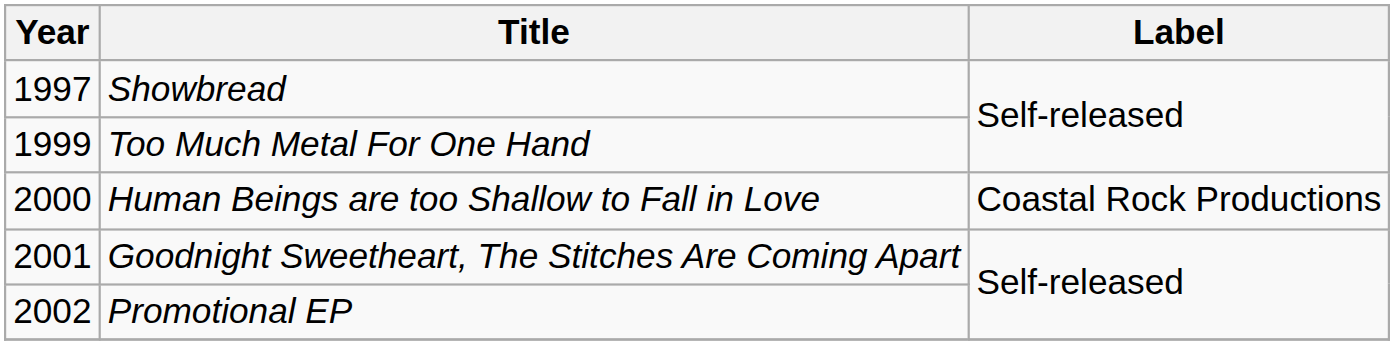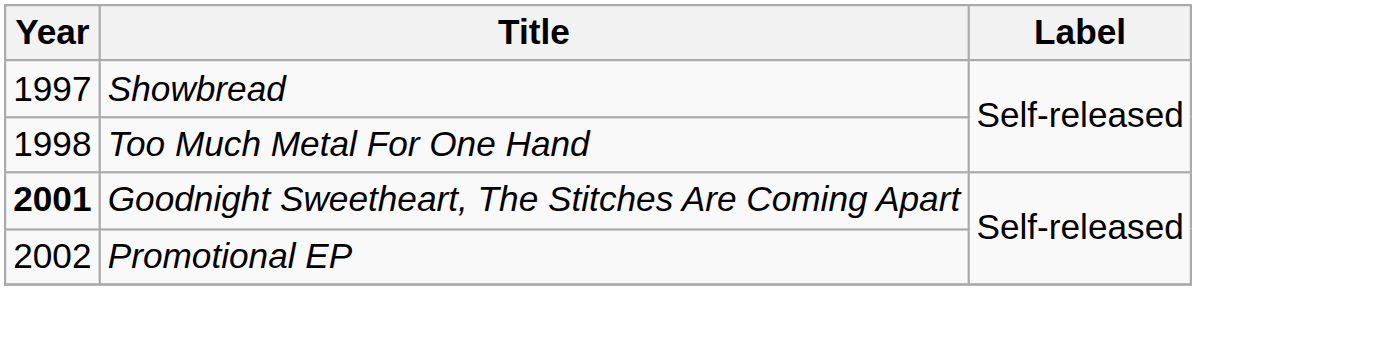Too Much Metal For One Hand | Year: 1999 -> 1998
- row: 2000 | Human Beings are too Shallow to Fall in Love | Coastal Rock Productions
Goodnight Sweetheart, The Stitches Are Coming Apart | Year: normal -> bold
